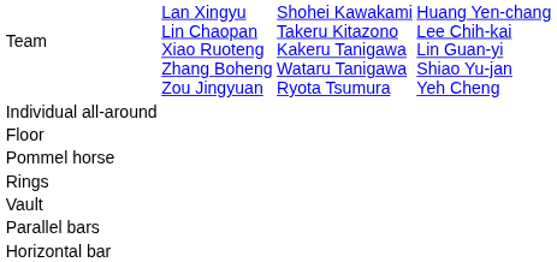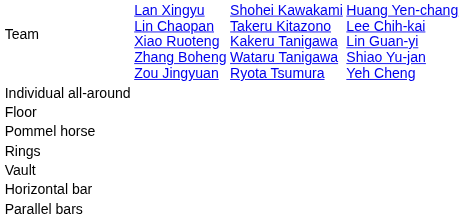rows swapped: Parallel bars <-> Horizontal bar
